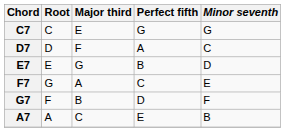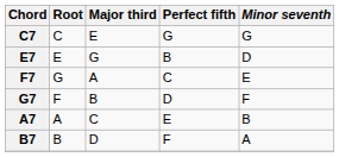- row: D7 | D | F | A | C
+ row: B7 | B | D | F | A
